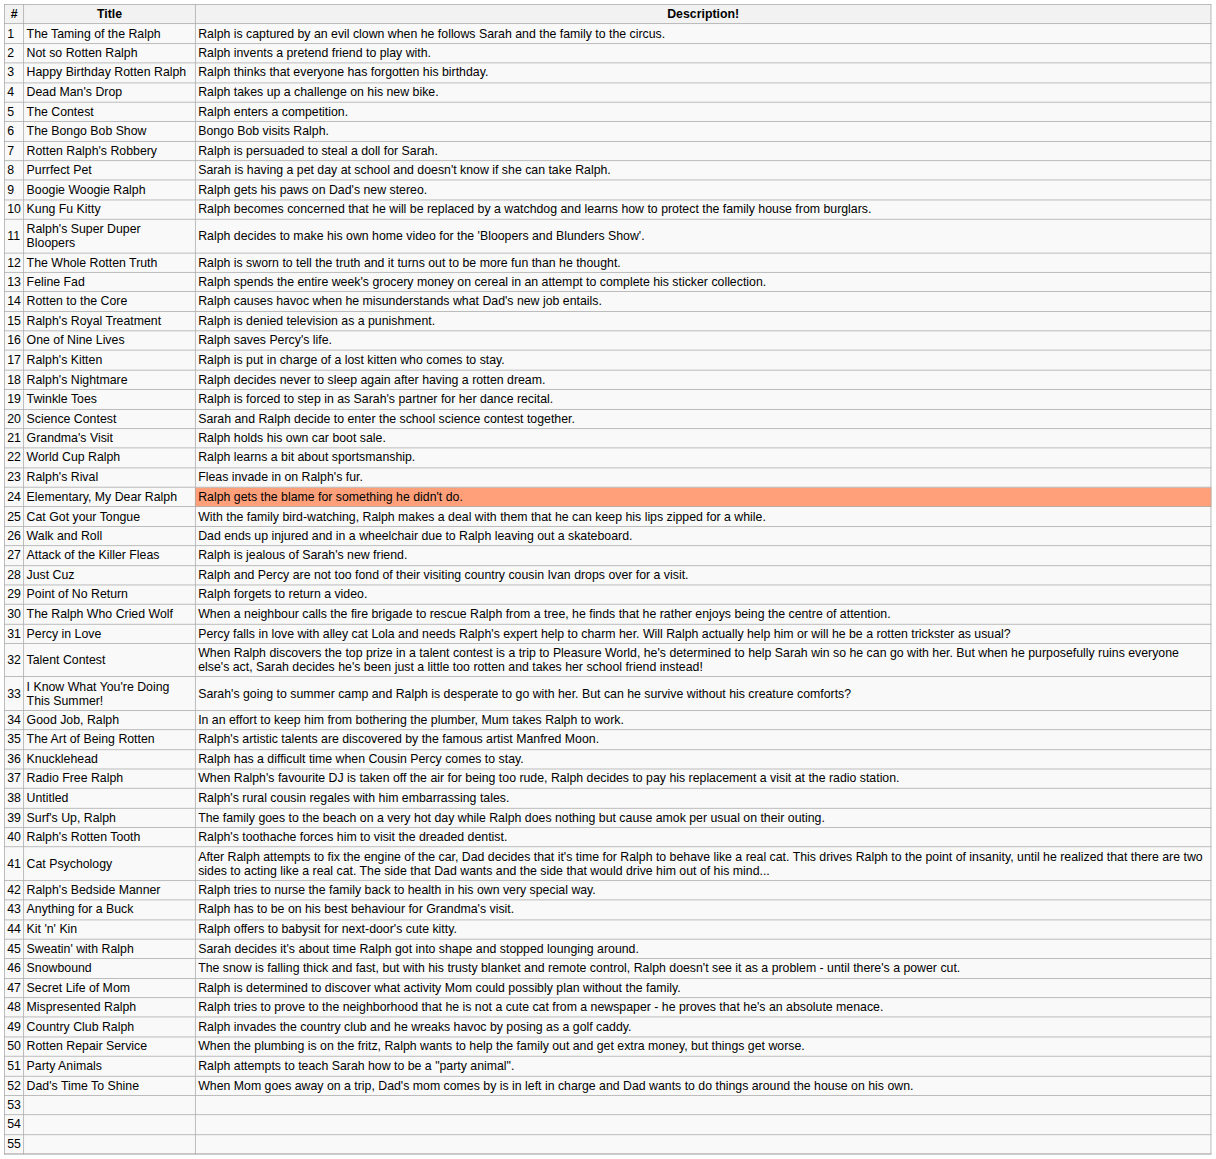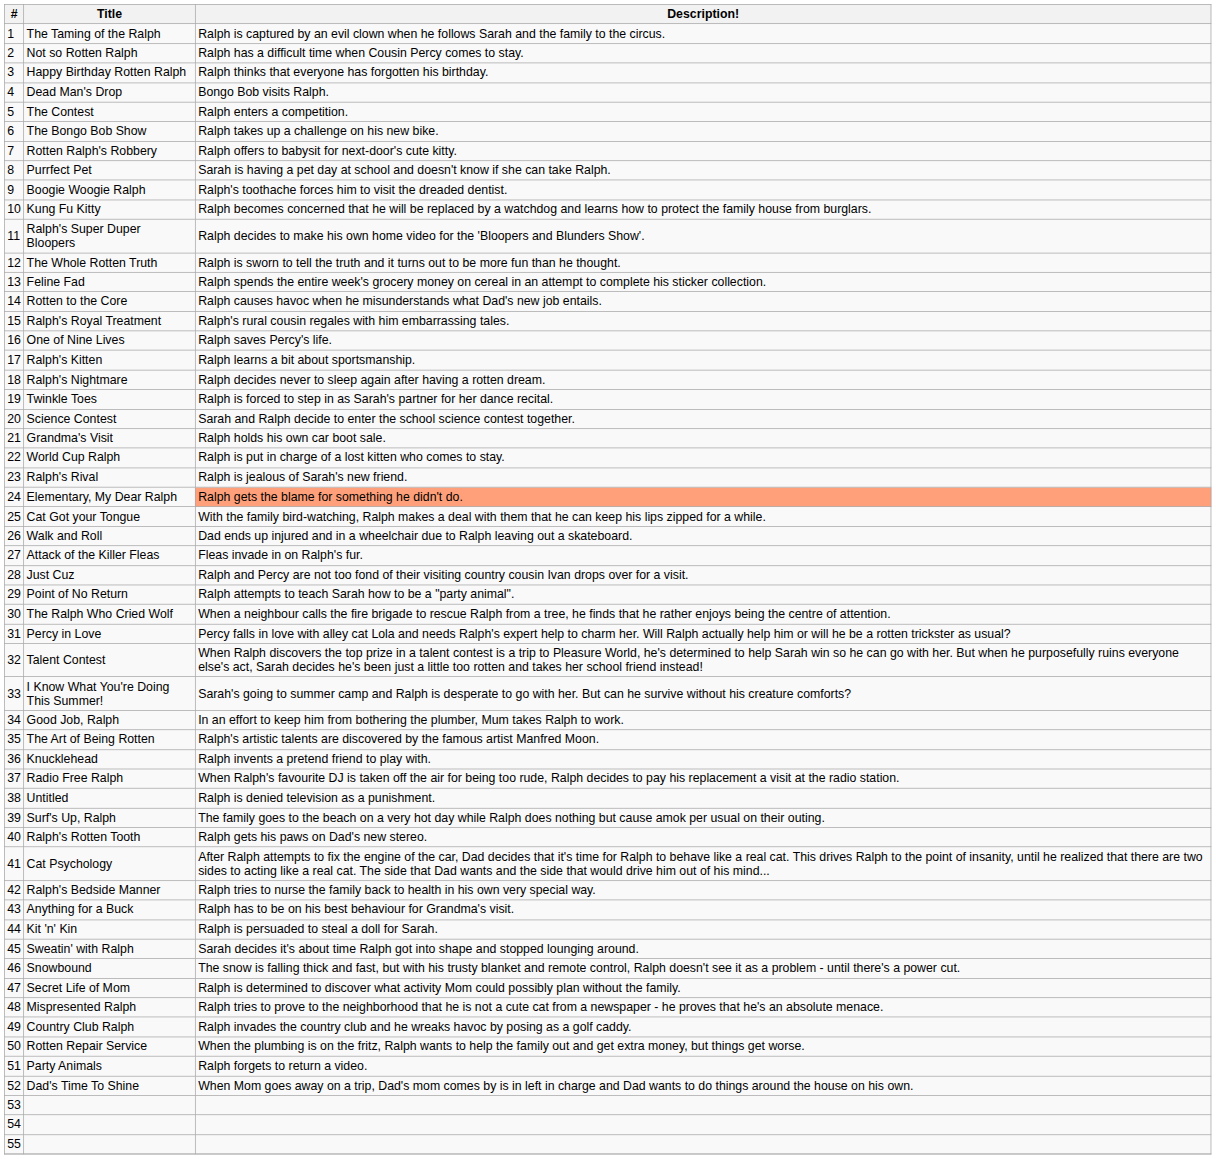Not so Rotten Ralph | Description!: Ralph invents a pretend friend to play with. -> Ralph has a difficult time when Cousin Percy comes to stay.
Dead Man's Drop | Description!: Ralph takes up a challenge on his new bike. -> Bongo Bob visits Ralph.
The Bongo Bob Show | Description!: Bongo Bob visits Ralph. -> Ralph takes up a challenge on his new bike.
Rotten Ralph's Robbery | Description!: Ralph is persuaded to steal a doll for Sarah. -> Ralph offers to babysit for next-door's cute kitty.
Boogie Woogie Ralph | Description!: Ralph gets his paws on Dad's new stereo. -> Ralph's toothache forces him to visit the dreaded dentist.
Ralph's Royal Treatment | Description!: Ralph is denied television as a punishment. -> Ralph's rural cousin regales with him embarrassing tales.
Ralph's Kitten | Description!: Ralph is put in charge of a lost kitten who comes to stay. -> Ralph learns a bit about sportsmanship.
World Cup Ralph | Description!: Ralph learns a bit about sportsmanship. -> Ralph is put in charge of a lost kitten who comes to stay.
Ralph's Rival | Description!: Fleas invade in on Ralph's fur. -> Ralph is jealous of Sarah's new friend.
Attack of the Killer Fleas | Description!: Ralph is jealous of Sarah's new friend. -> Fleas invade in on Ralph's fur.
Point of No Return | Description!: Ralph forgets to return a video. -> Ralph attempts to teach Sarah how to be a "party animal".
Knucklehead | Description!: Ralph has a difficult time when Cousin Percy comes to stay. -> Ralph invents a pretend friend to play with.
Untitled | Description!: Ralph's rural cousin regales with him embarrassing tales. -> Ralph is denied television as a punishment.
Ralph's Rotten Tooth | Description!: Ralph's toothache forces him to visit the dreaded dentist. -> Ralph gets his paws on Dad's new stereo.
Kit 'n' Kin | Description!: Ralph offers to babysit for next-door's cute kitty. -> Ralph is persuaded to steal a doll for Sarah.
Party Animals | Description!: Ralph attempts to teach Sarah how to be a "party animal". -> Ralph forgets to return a video.
